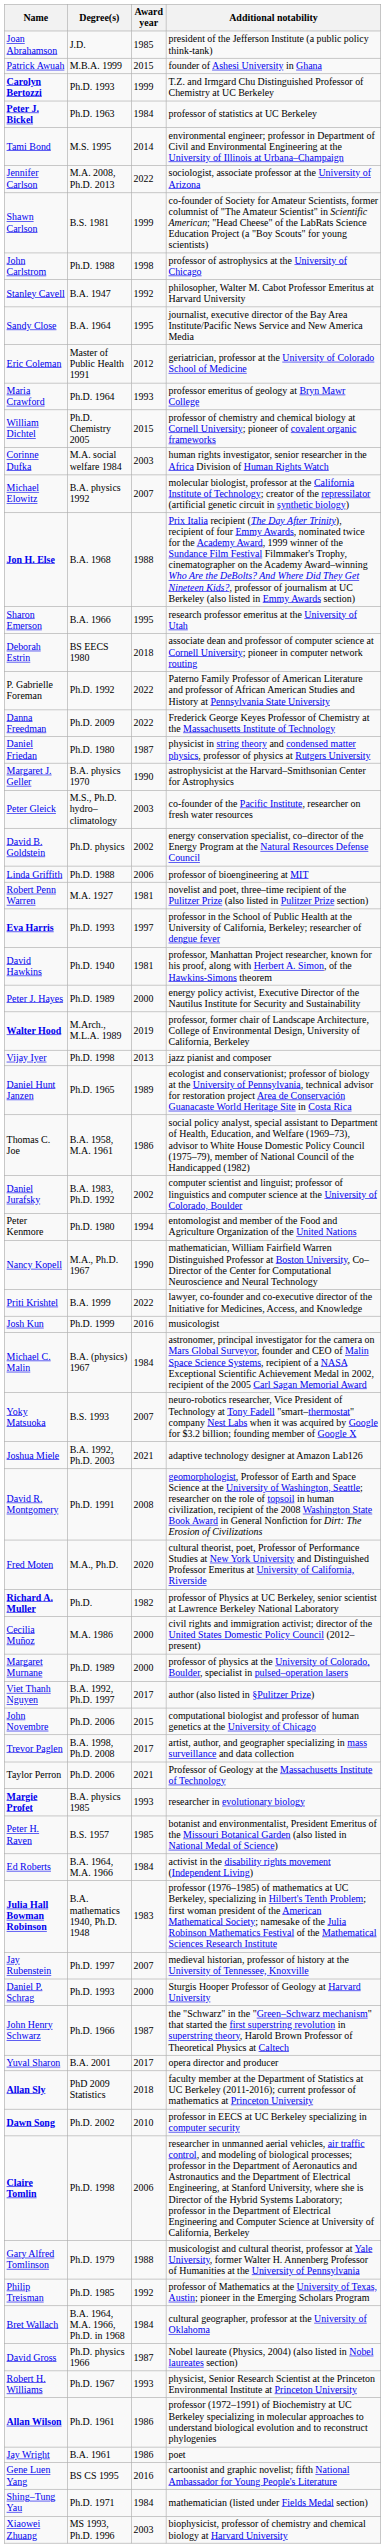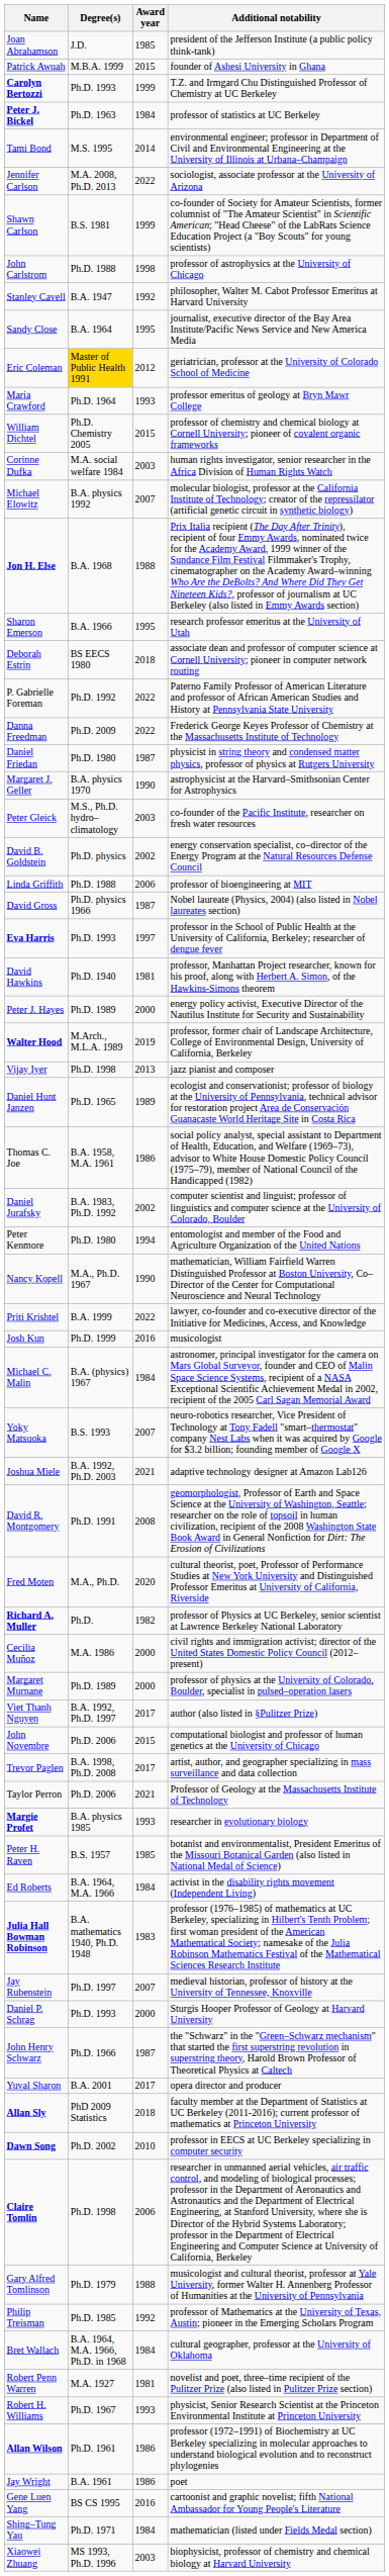Eric Coleman | Degree(s): no background -> gold background
rows swapped: David Gross <-> Robert Penn Warren
